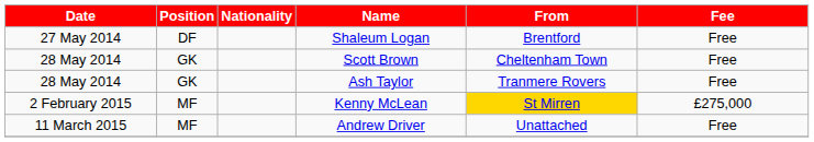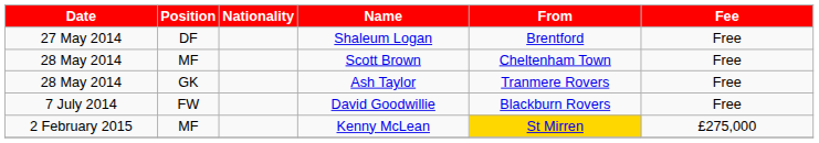Scott Brown | Position: GK -> MF
+ row: 7 July 2014 | FW | David Goodwillie | Blackburn Rovers | Free
- row: 11 March 2015 | MF | Andrew Driver | Unattached | Free
